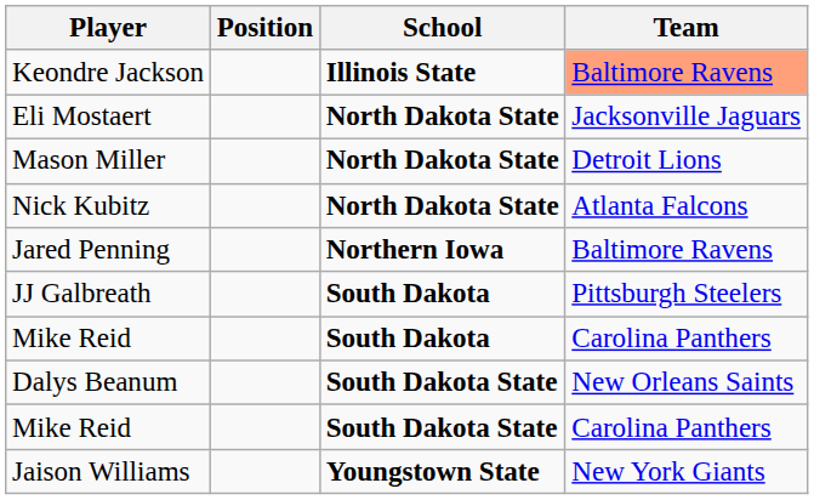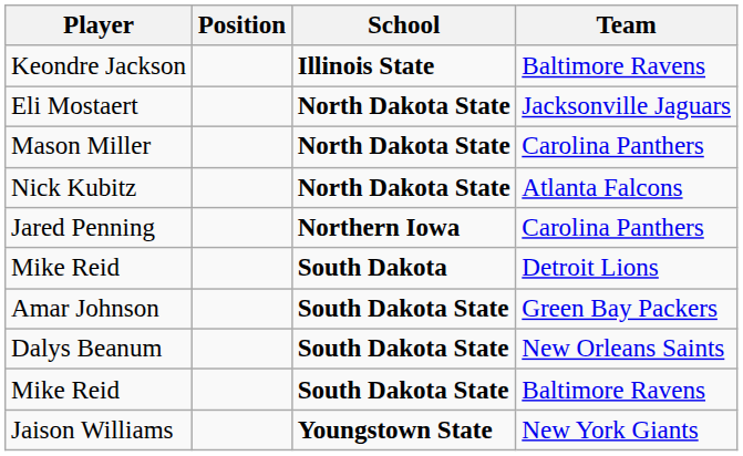Keondre Jackson | Team: lightsalmon background -> no background
Mason Miller | Team: Detroit Lions -> Carolina Panthers
Jared Penning | Team: Baltimore Ravens -> Carolina Panthers
- row: JJ Galbreath | South Dakota | Pittsburgh Steelers
Mike Reid / South Dakota | Team: Carolina Panthers -> Detroit Lions
+ row: Amar Johnson | South Dakota State | Green Bay Packers
Mike Reid / South Dakota State | Team: Carolina Panthers -> Baltimore Ravens
